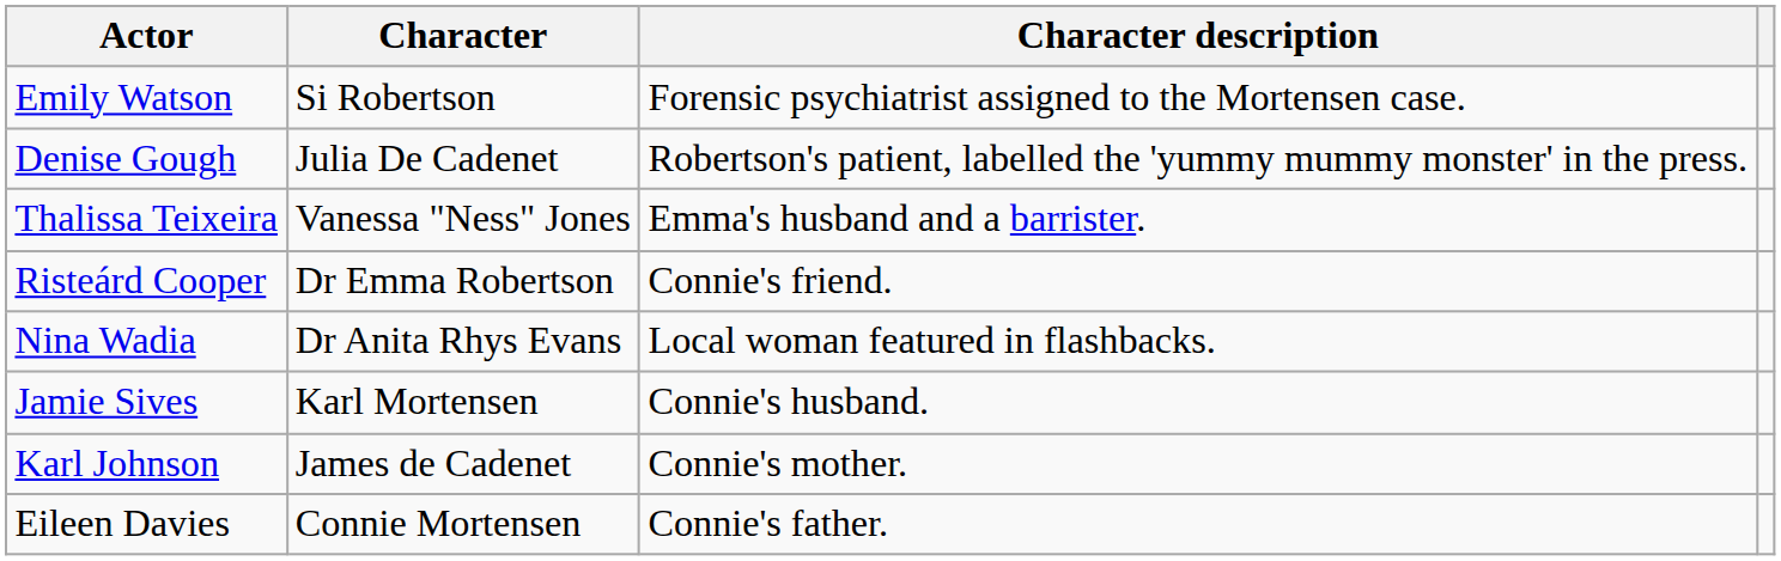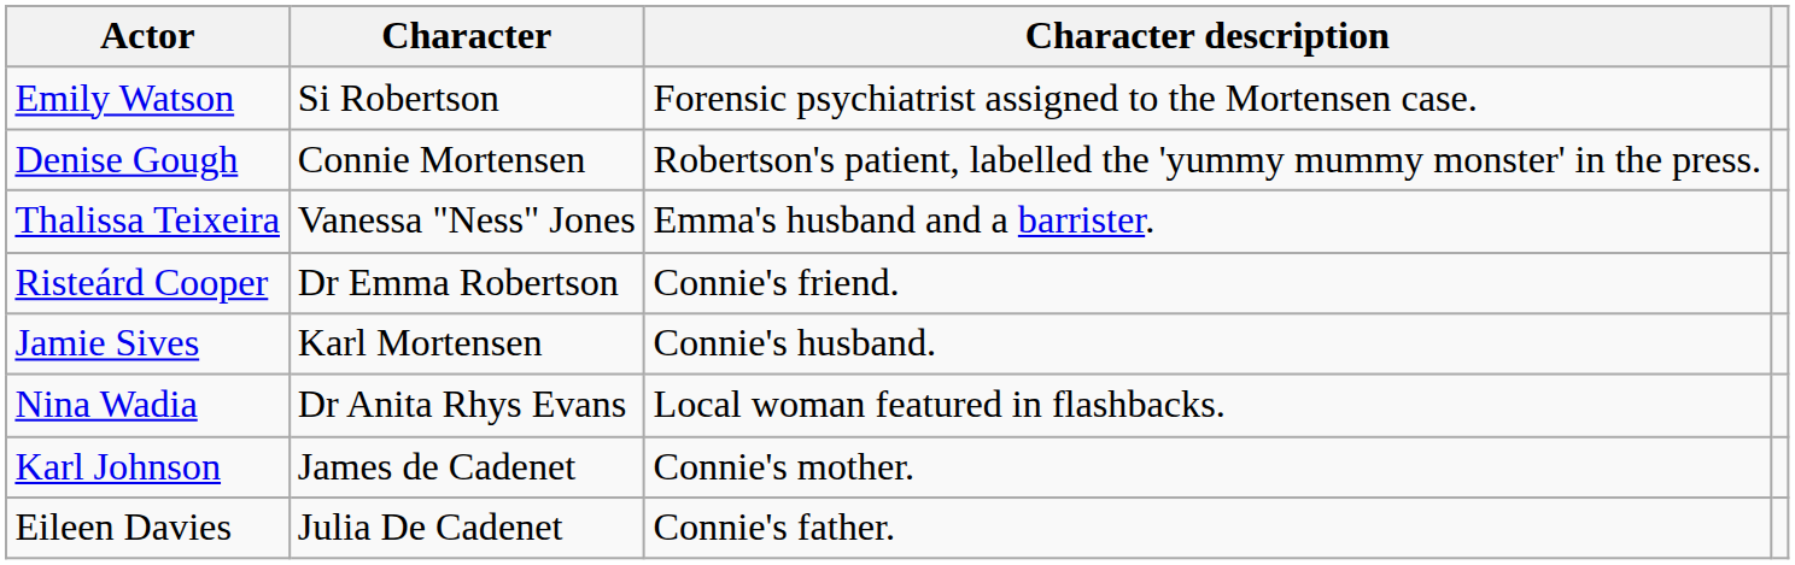Denise Gough | Character: Julia De Cadenet -> Connie Mortensen
rows swapped: Jamie Sives <-> Nina Wadia
Eileen Davies | Character: Connie Mortensen -> Julia De Cadenet
